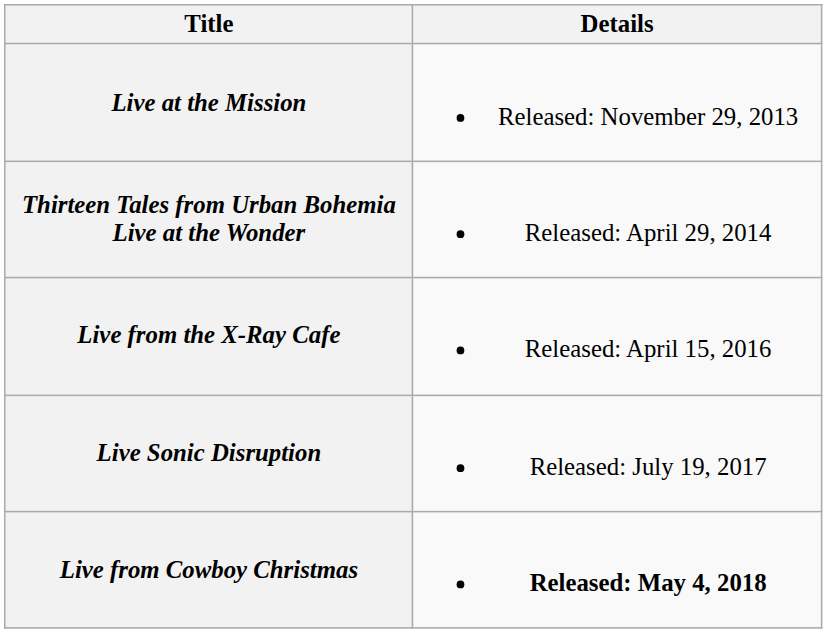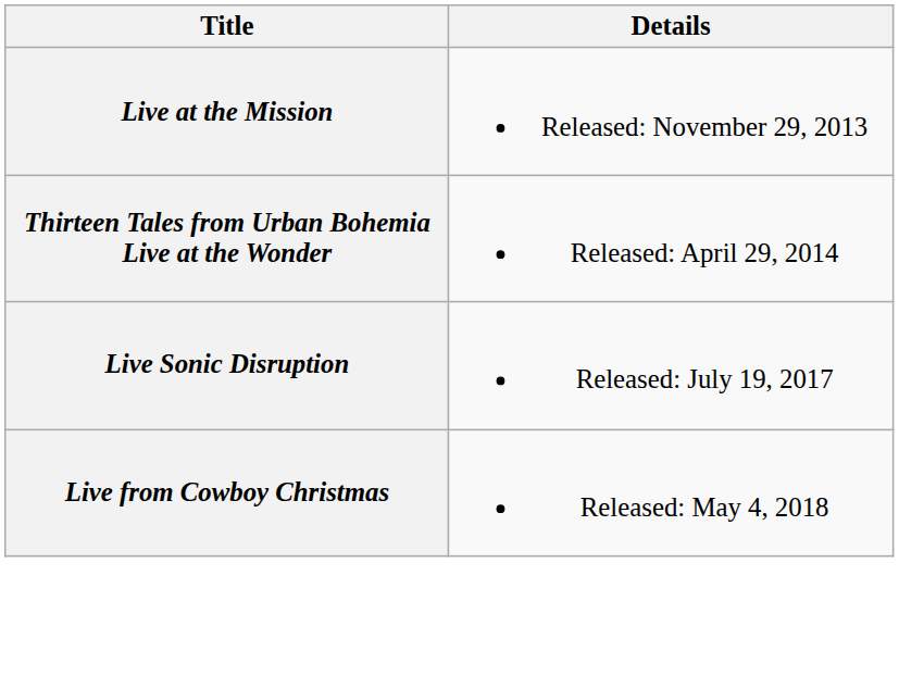- row: Live from the X-Ray Cafe | Released: April 15, 2016
Live from Cowboy Christmas | Details: bold -> normal
